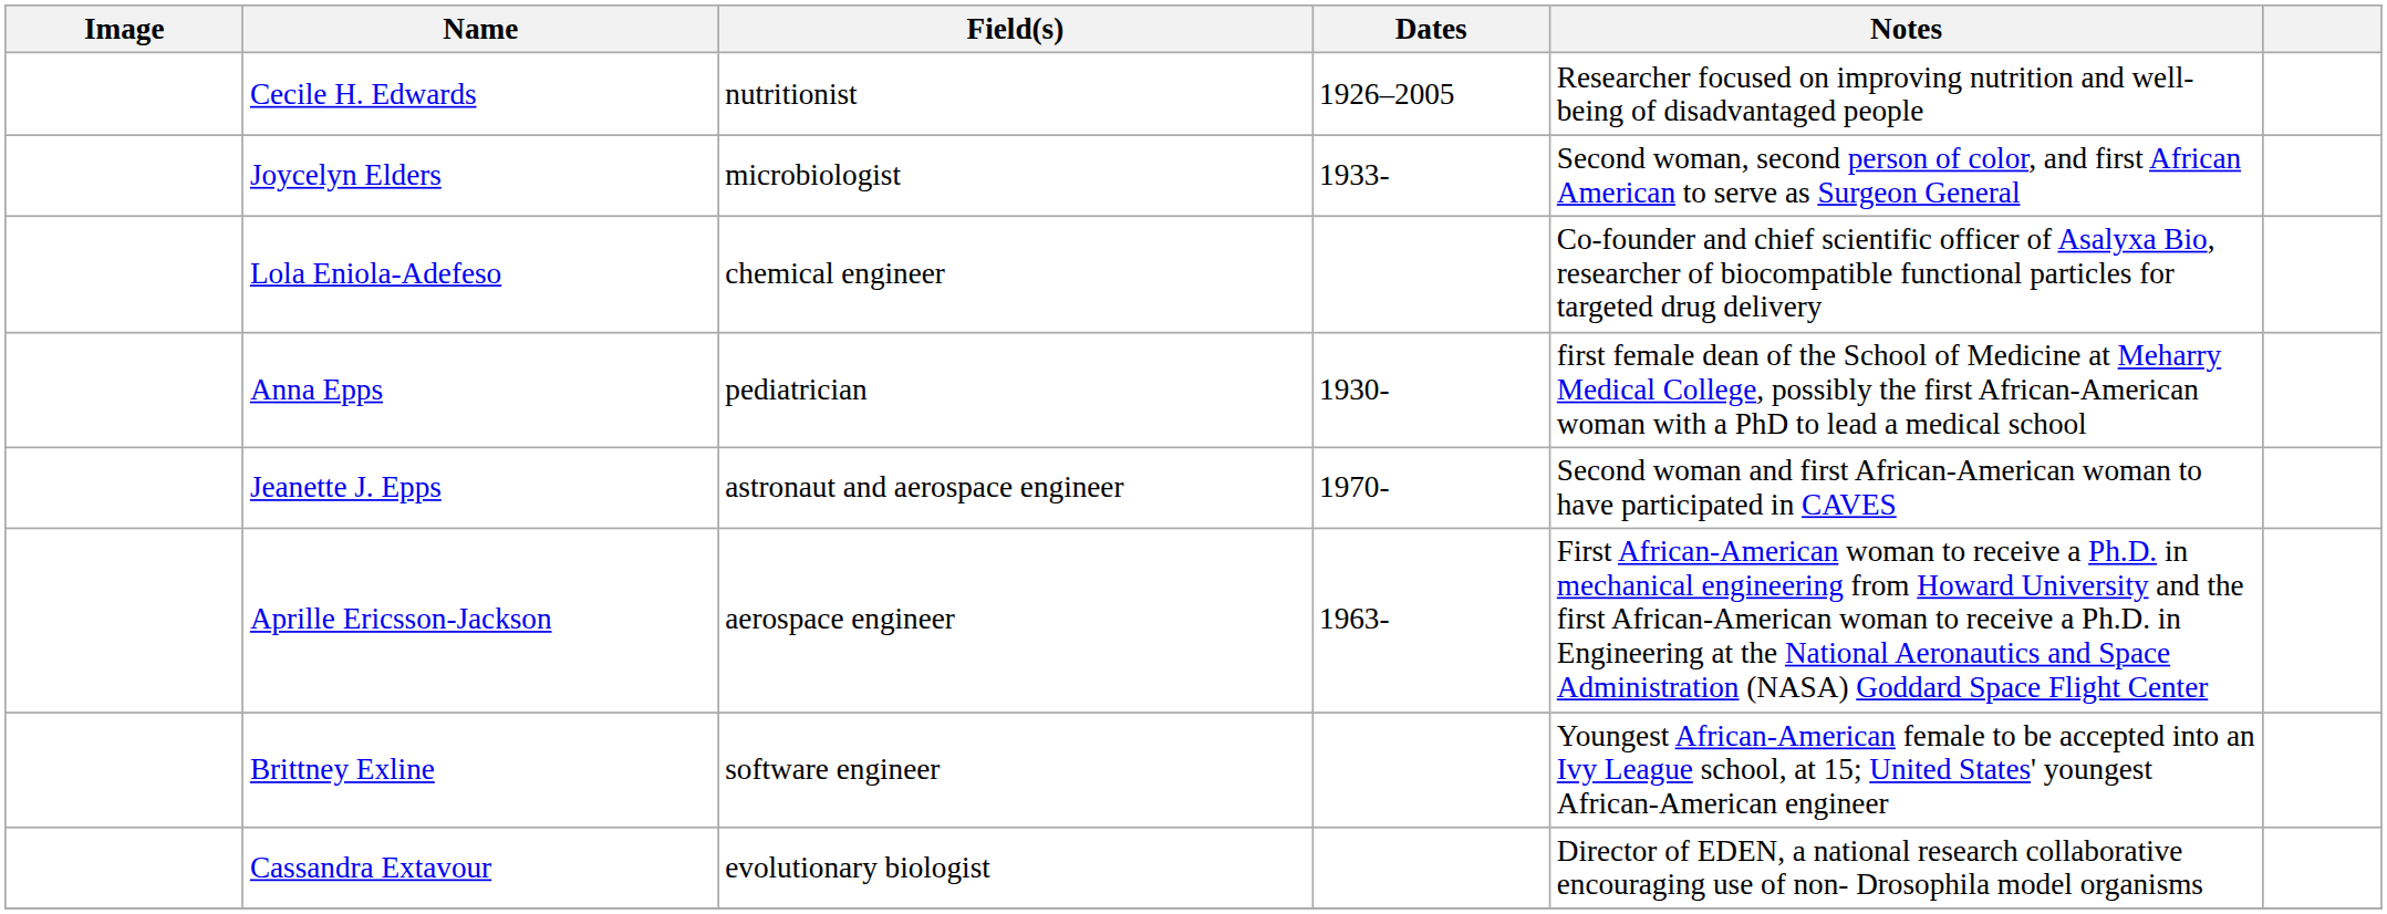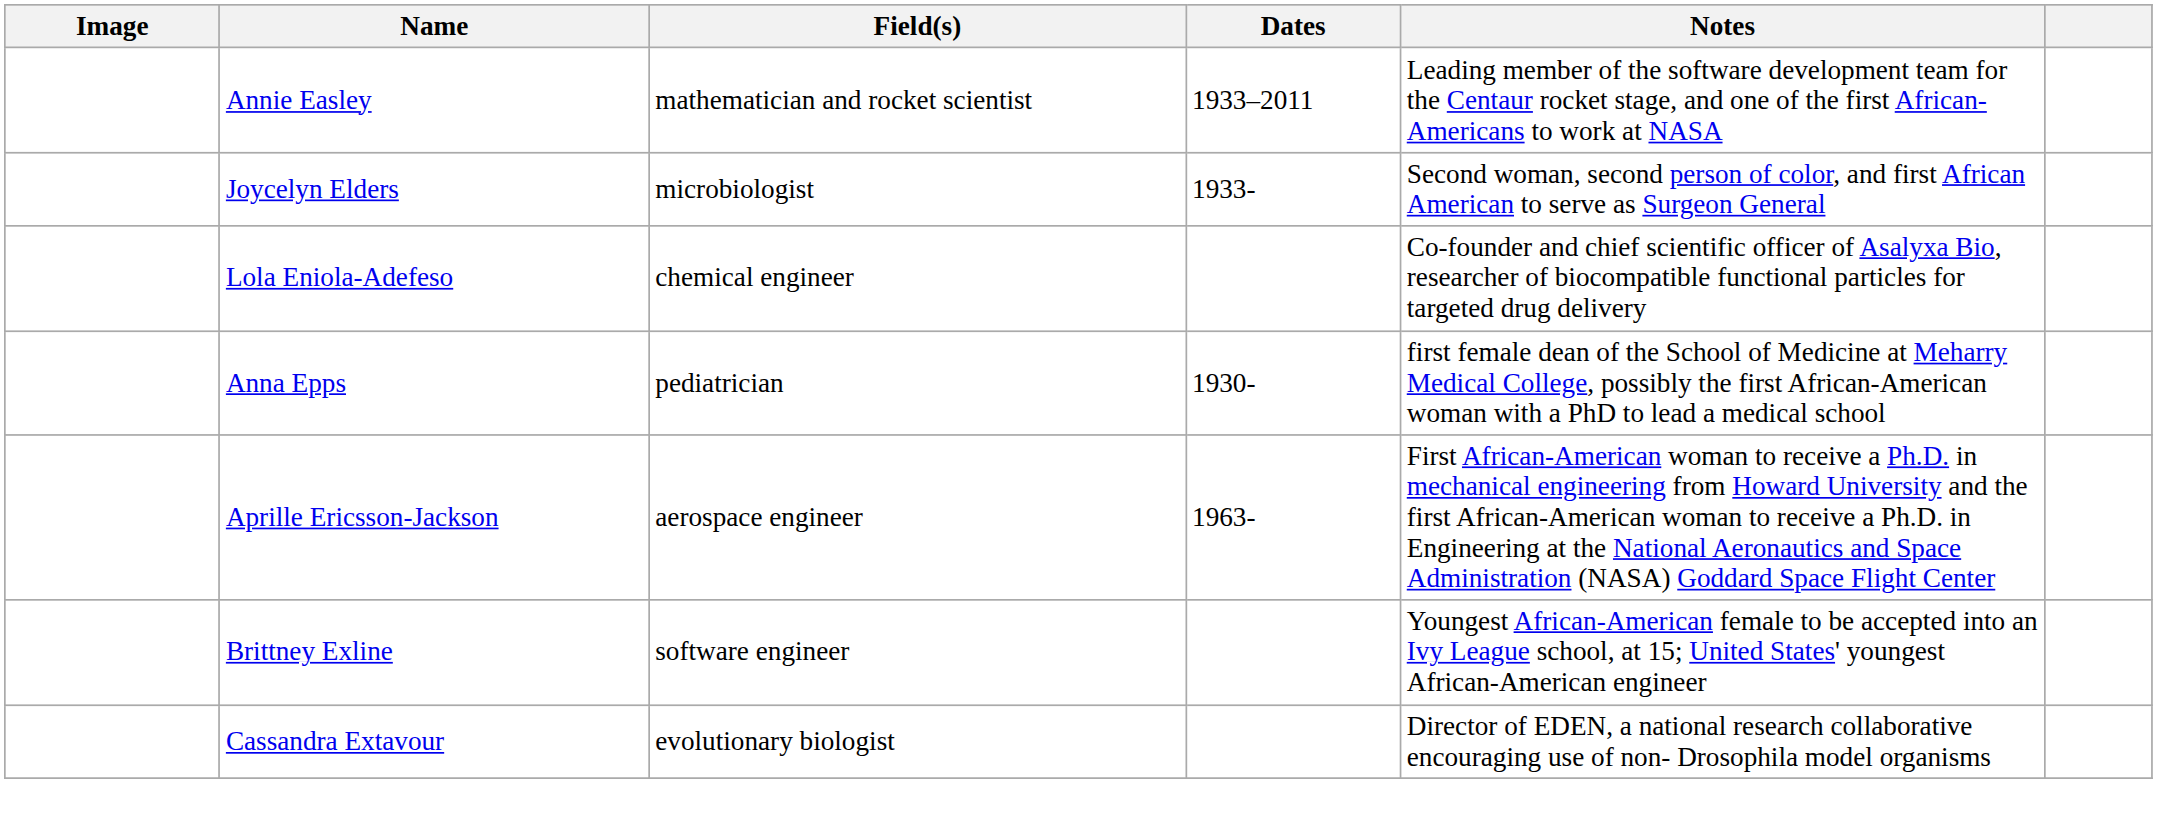+ row: Annie Easley | mathematician and rocket scientist | 1933–2011 | Leading member of the software development team for the Centaur rocket stage, and one of the first African-Americans to work at NASA
- row: Cecile H. Edwards | nutritionist | 1926–2005 | Researcher focused on improving nutrition and well-being of disadvantaged people
- row: Jeanette J. Epps | astronaut and aerospace engineer | 1970- | Second woman and first African-American woman to have participated in CAVES
